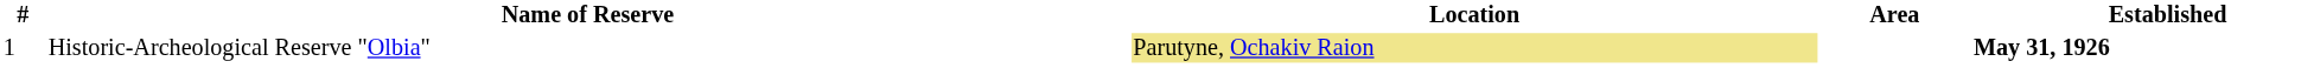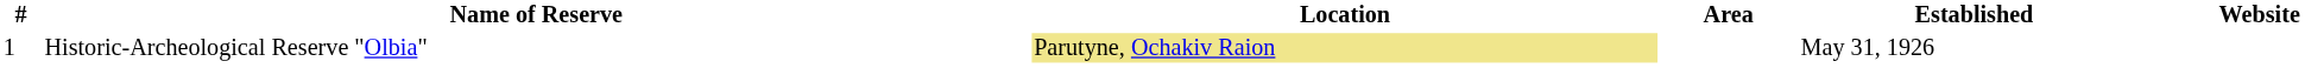+ column: Website
Historic-Archeological Reserve "Olbia" | Established: bold -> normal
